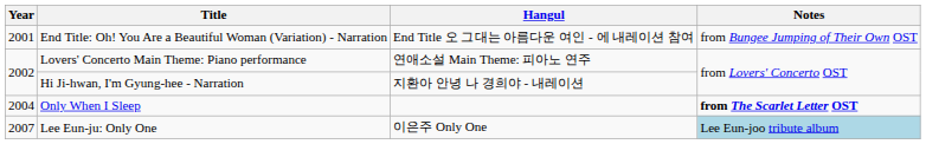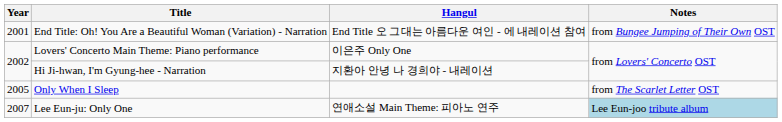Lovers' Concerto Main Theme: Piano performance | Hangul: 연애소설 Main Theme: 피아노 연주 -> 이은주 Only One
Only When I Sleep | Year: 2004 -> 2005
Only When I Sleep | Notes: bold -> normal
Lee Eun-ju: Only One | Hangul: 이은주 Only One -> 연애소설 Main Theme: 피아노 연주
